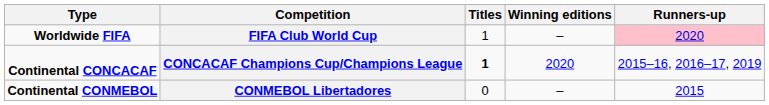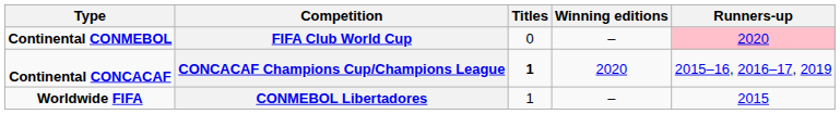FIFA Club World Cup | Type: Worldwide FIFA -> Continental CONMEBOL
FIFA Club World Cup | Titles: 1 -> 0
CONMEBOL Libertadores | Type: Continental CONMEBOL -> Worldwide FIFA
CONMEBOL Libertadores | Titles: 0 -> 1
